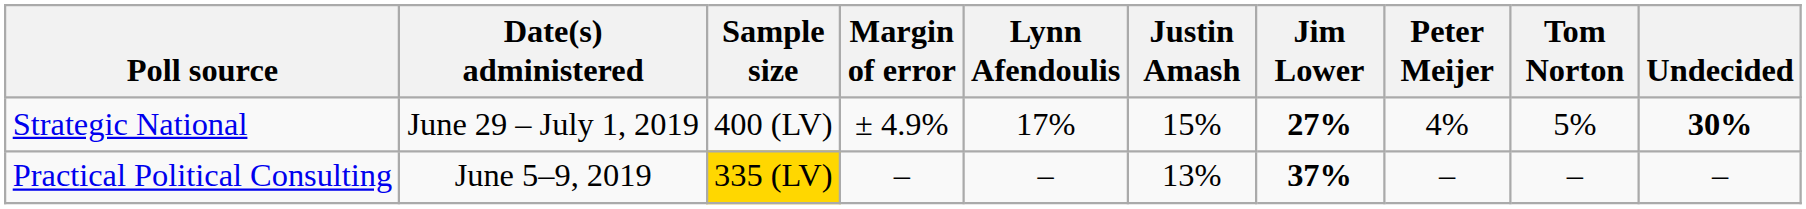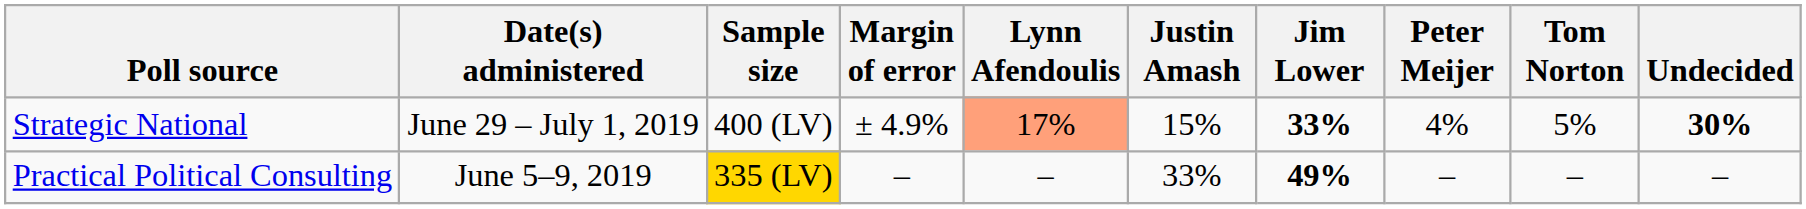Strategic National | Lynn Afendoulis: no background -> lightsalmon background
Strategic National | Jim Lower: 27% -> 33%
Practical Political Consulting | Justin Amash: 13% -> 33%
Practical Political Consulting | Jim Lower: 37% -> 49%
